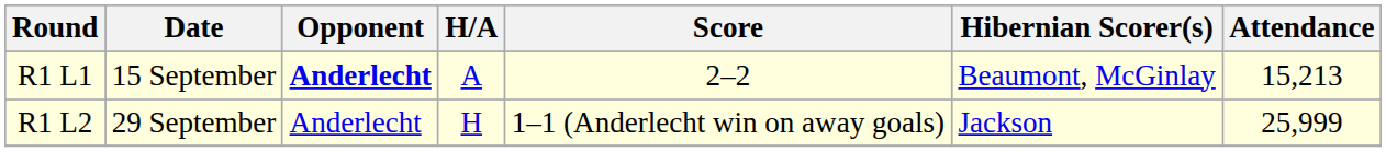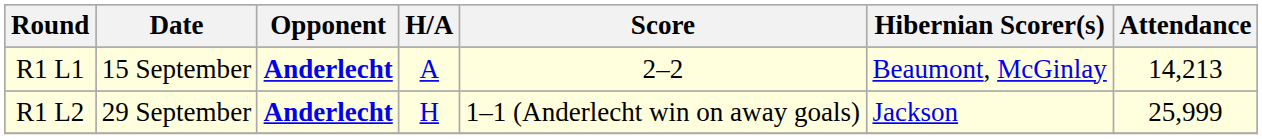R1 L1 | Attendance: 15,213 -> 14,213
R1 L2 | Opponent: normal -> bold
